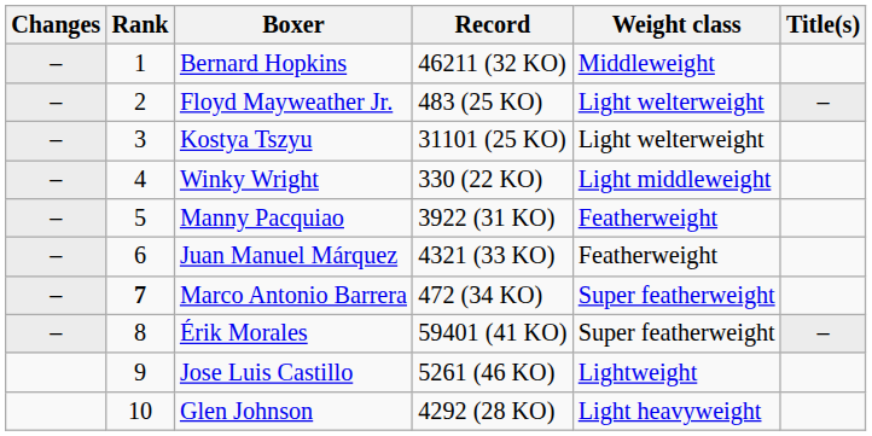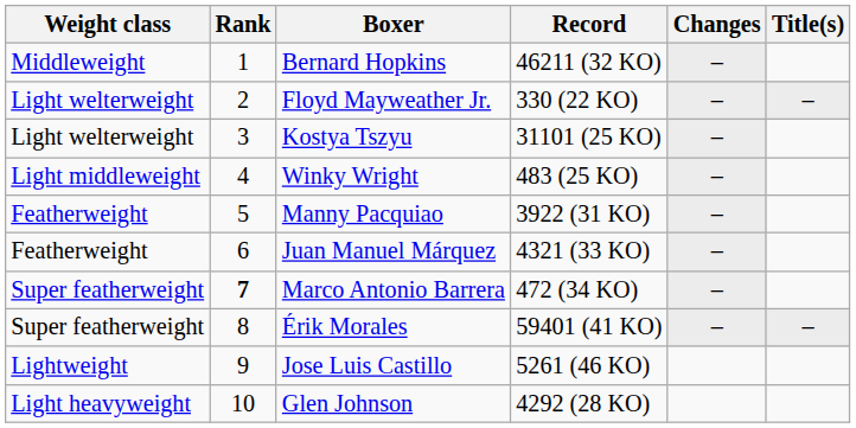columns swapped: Changes <-> Weight class
Floyd Mayweather Jr. | Record: 483 (25 KO) -> 330 (22 KO)
Winky Wright | Record: 330 (22 KO) -> 483 (25 KO)
